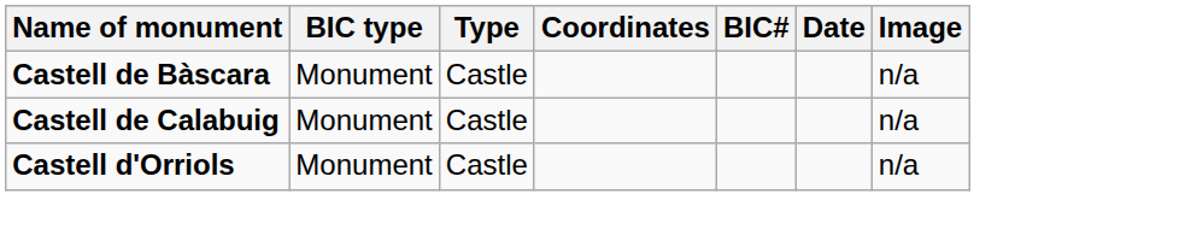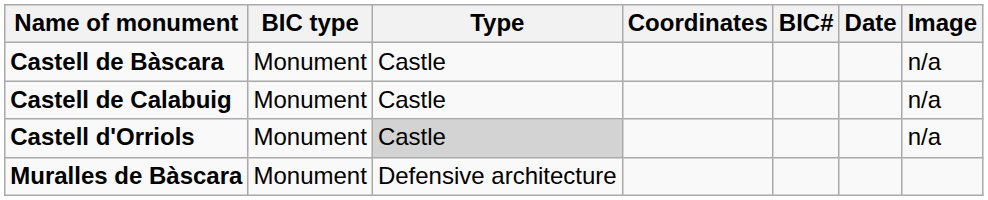Castell d'Orriols | Type: no background -> lightgrey background
+ row: Muralles de Bàscara | Monument | Defensive architecture
